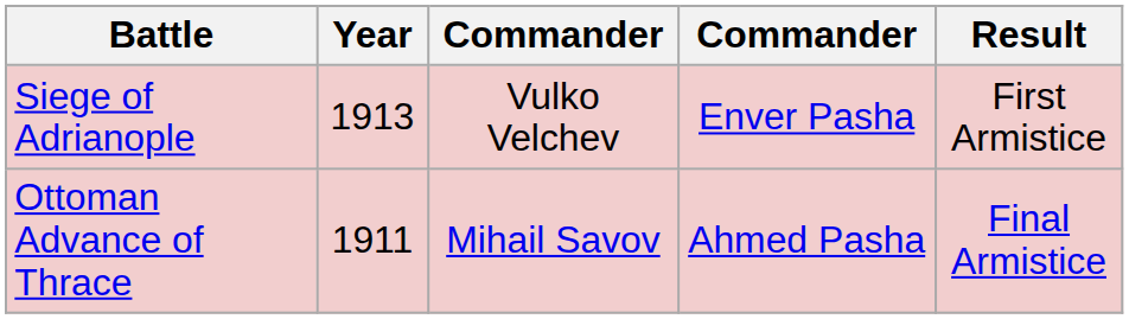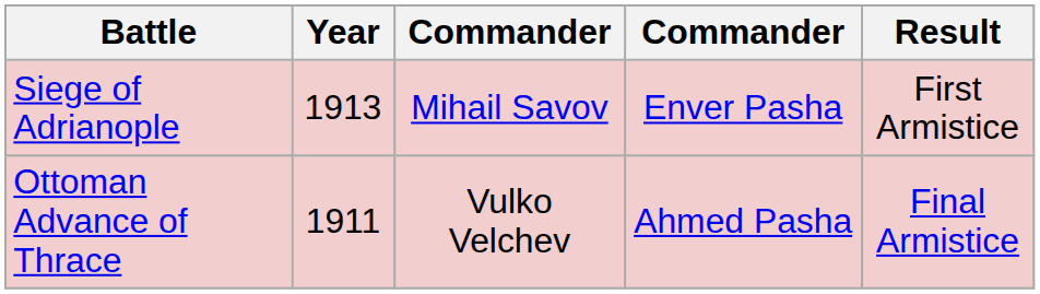Siege of Adrianople | column 3: Vulko Velchev -> Mihail Savov
Ottoman Advance of Thrace | column 3: Mihail Savov -> Vulko Velchev
